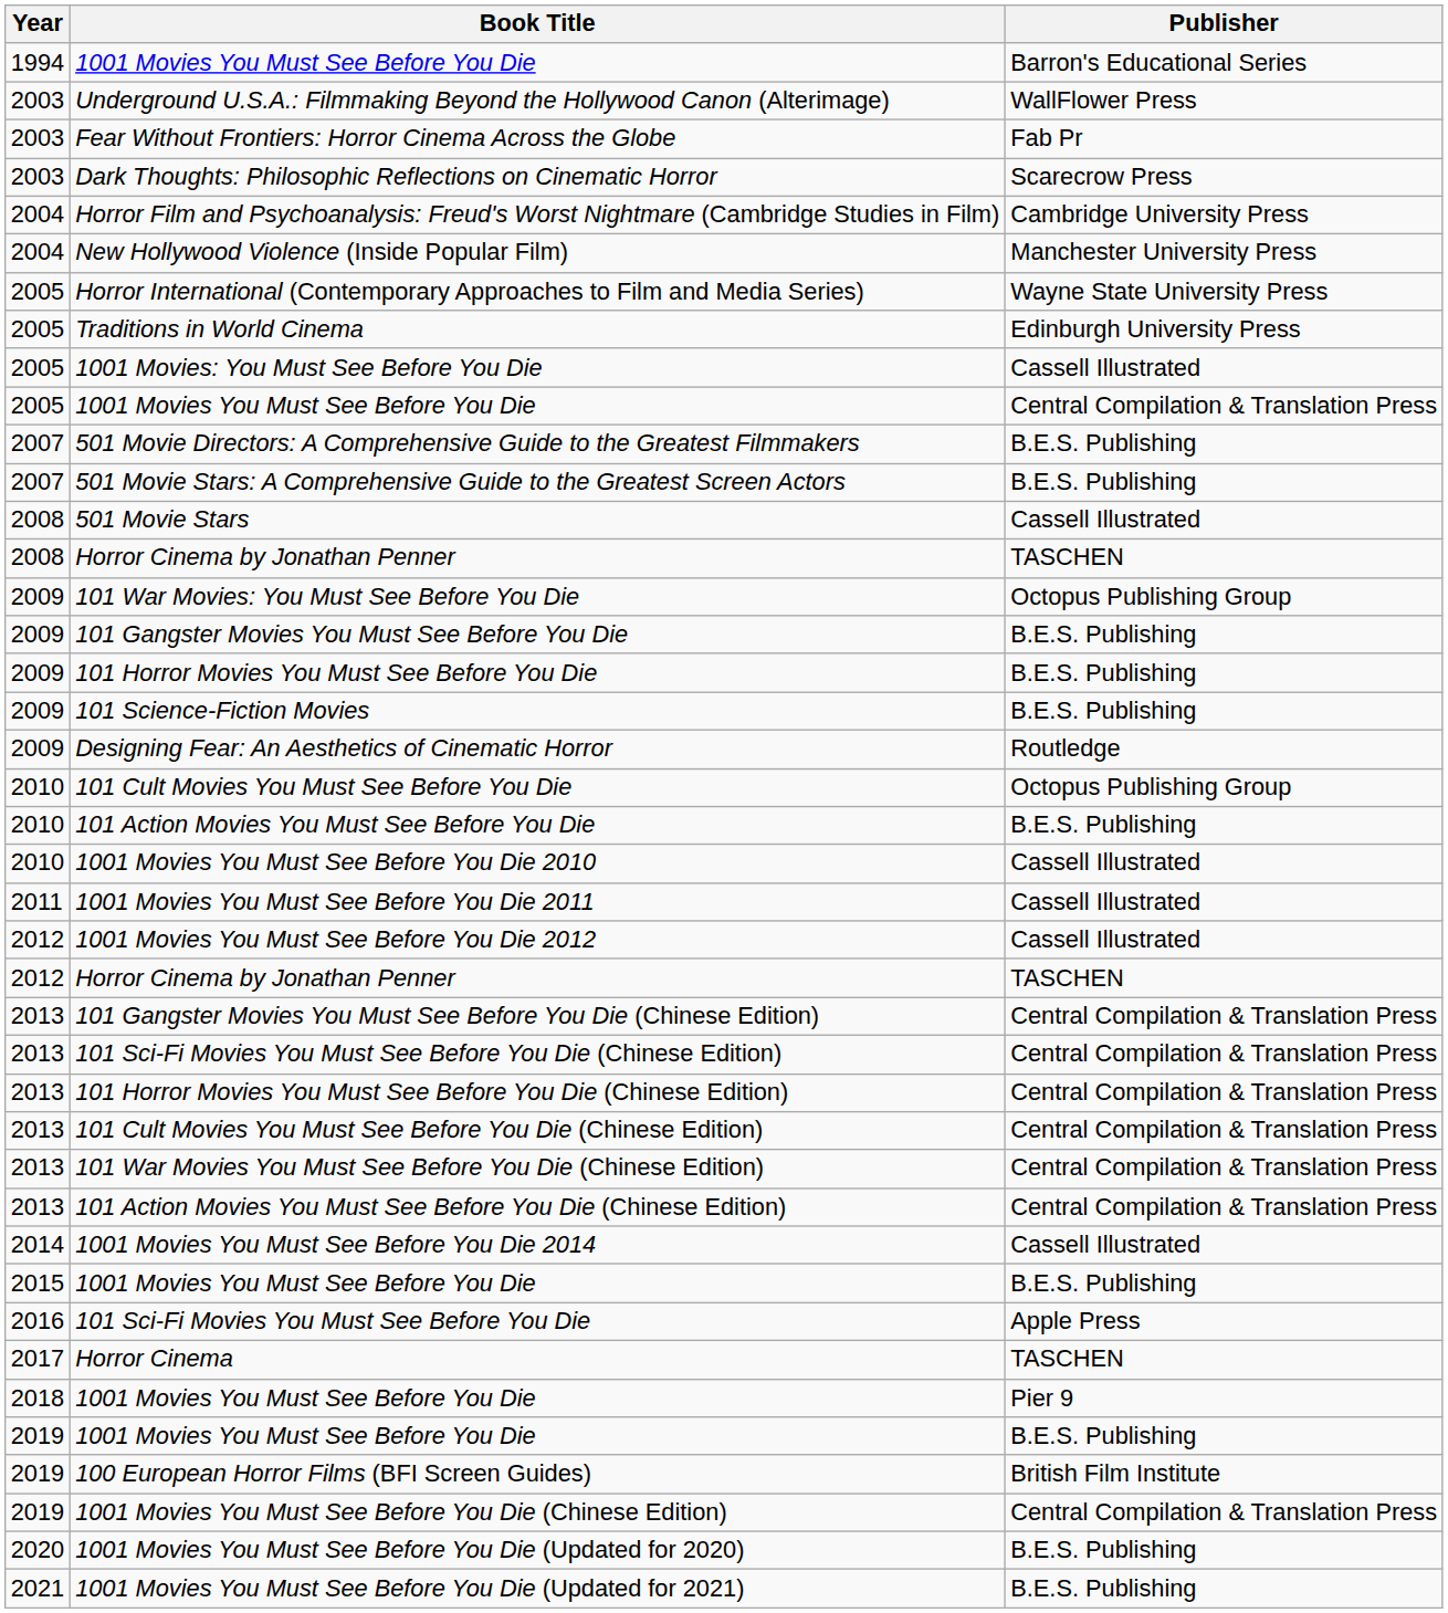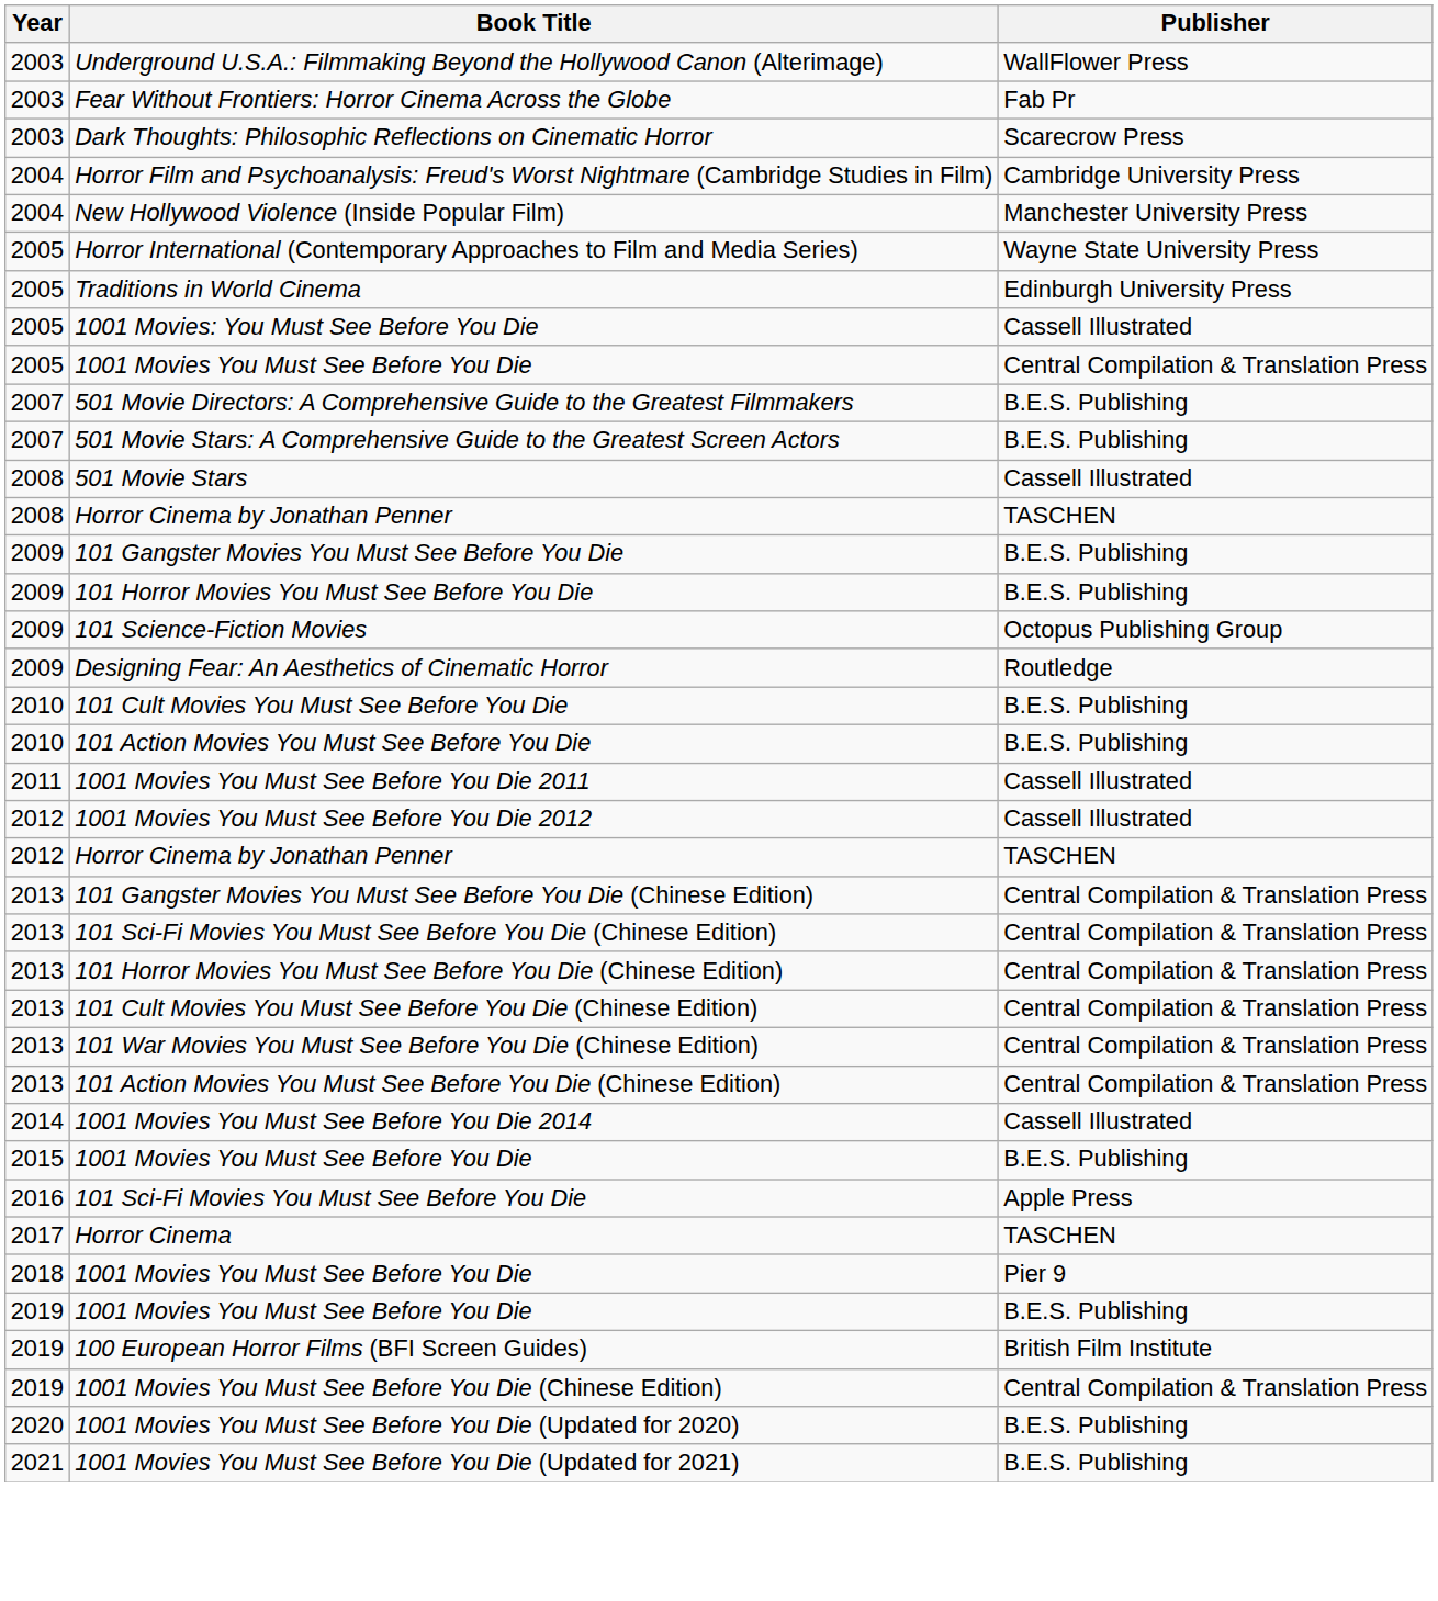- row: 1994 | 1001 Movies You Must See Before You Die | Barron's Educational Series
- row: 2009 | 101 War Movies: You Must See Before You Die | Octopus Publishing Group
101 Science-Fiction Movies | Publisher: B.E.S. Publishing -> Octopus Publishing Group
101 Cult Movies You Must See Before You Die | Publisher: Octopus Publishing Group -> B.E.S. Publishing
- row: 2010 | 1001 Movies You Must See Before You Die 2010 | Cassell Illustrated
